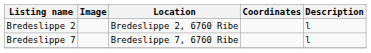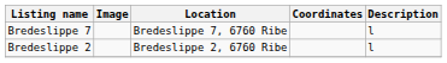rows swapped: Bredeslippe 2 <-> Bredeslippe 7
